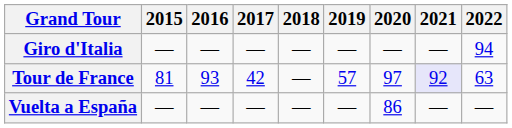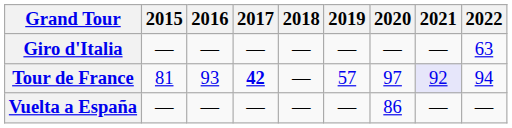Giro d'Italia | 2022: 94 -> 63
Tour de France | 2017: normal -> bold
Tour de France | 2022: 63 -> 94
